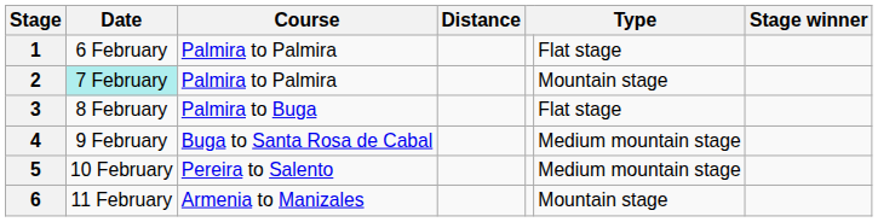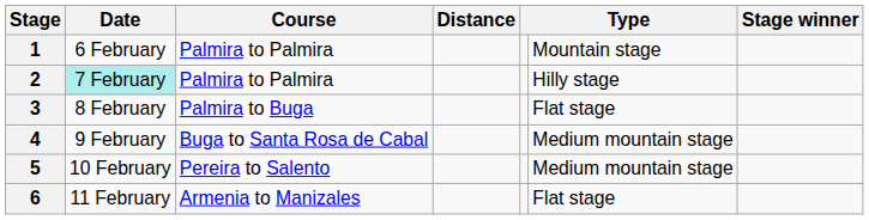1 | column 6: Flat stage -> Mountain stage
2 | column 6: Mountain stage -> Hilly stage
6 | column 6: Mountain stage -> Flat stage
